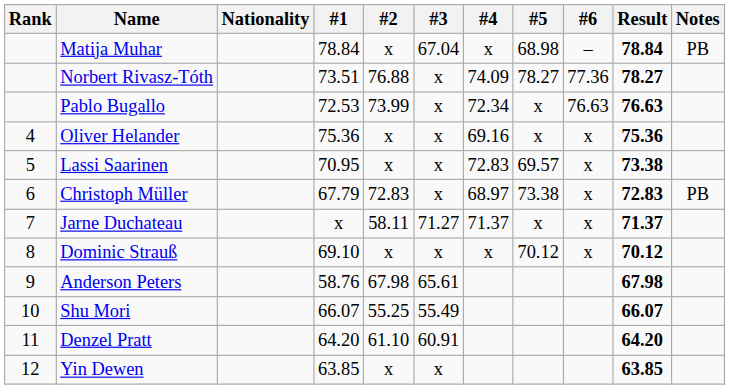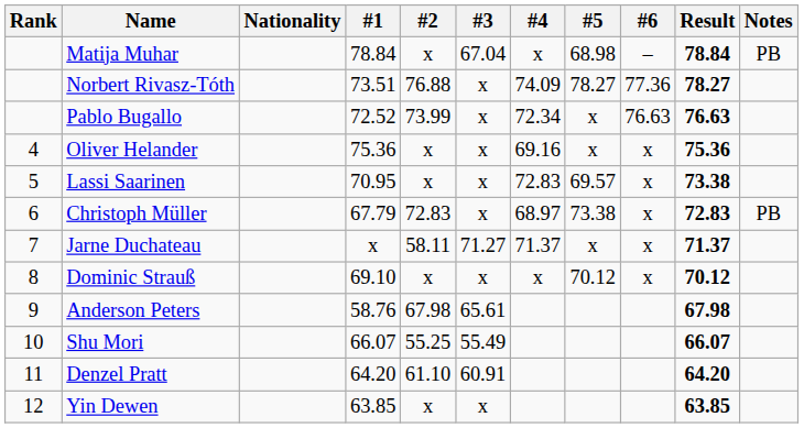Pablo Bugallo | #1: 72.53 -> 72.52
